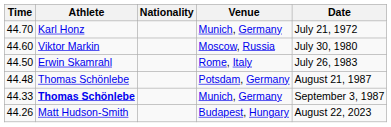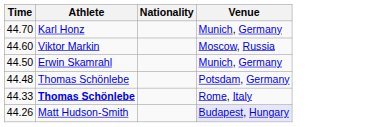- column: Date | July 21, 1972 | July 30, 1980 | July 26, 1983 | August 21, 1987 | September 3, 1987 | August 22, 2023
44.50 | Venue: Rome, Italy -> Munich, Germany
44.33 | Venue: Munich, Germany -> Rome, Italy
44.26 | Venue: no background -> lavender background
